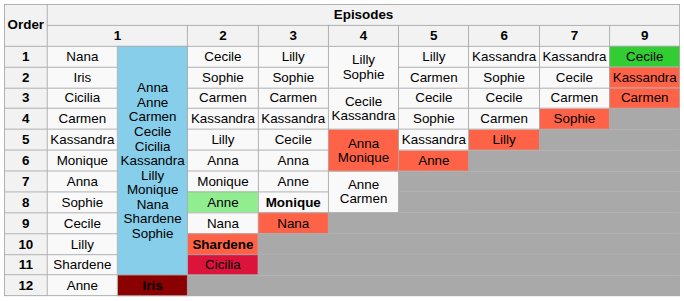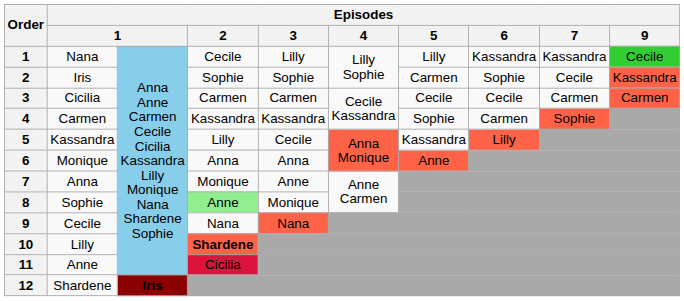8 | Episodes / 3: bold -> normal
11 | column 2: Shardene -> Anne
12 | column 2: Anne -> Shardene
